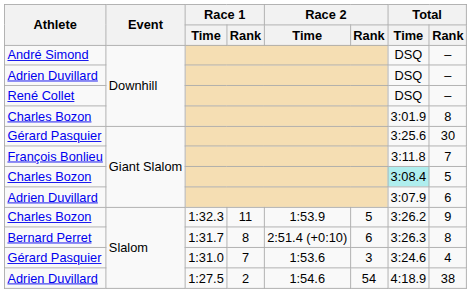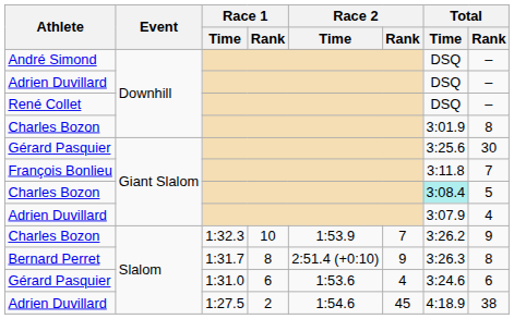Adrien Duvillard / Giant Slalom | Total / Rank: 6 -> 4
Charles Bozon / Slalom | Race 1 / Rank: 11 -> 10
Charles Bozon / Slalom | Race 2 / Rank: 5 -> 7
Bernard Perret | Race 2 / Rank: 6 -> 9
Gérard Pasquier / Slalom | Race 1 / Rank: 7 -> 6
Gérard Pasquier / Slalom | Race 2 / Rank: 3 -> 4
Gérard Pasquier / Slalom | Total / Rank: 4 -> 6
Adrien Duvillard / Slalom | Race 2 / Rank: 54 -> 45
